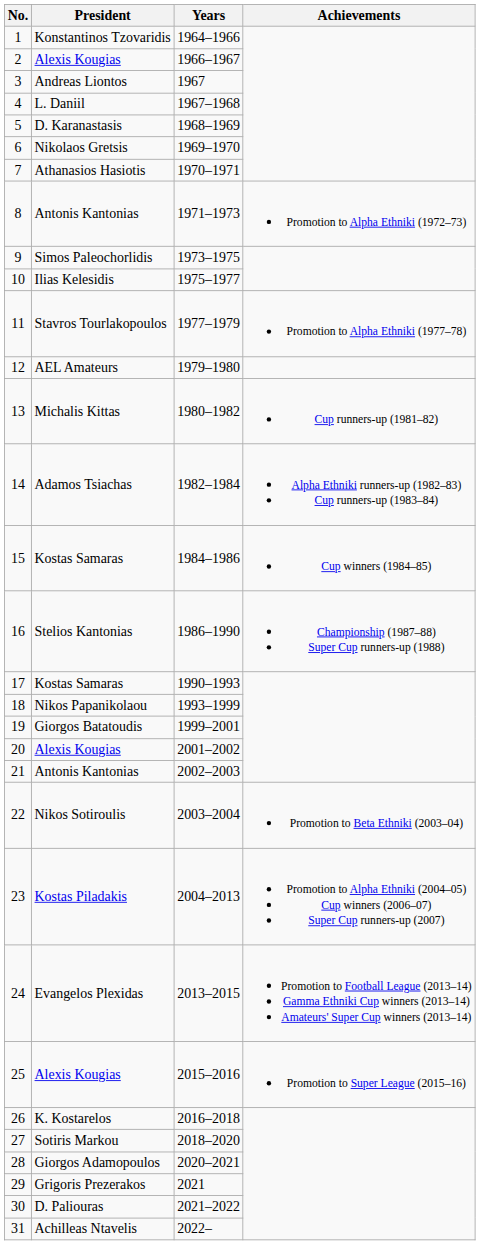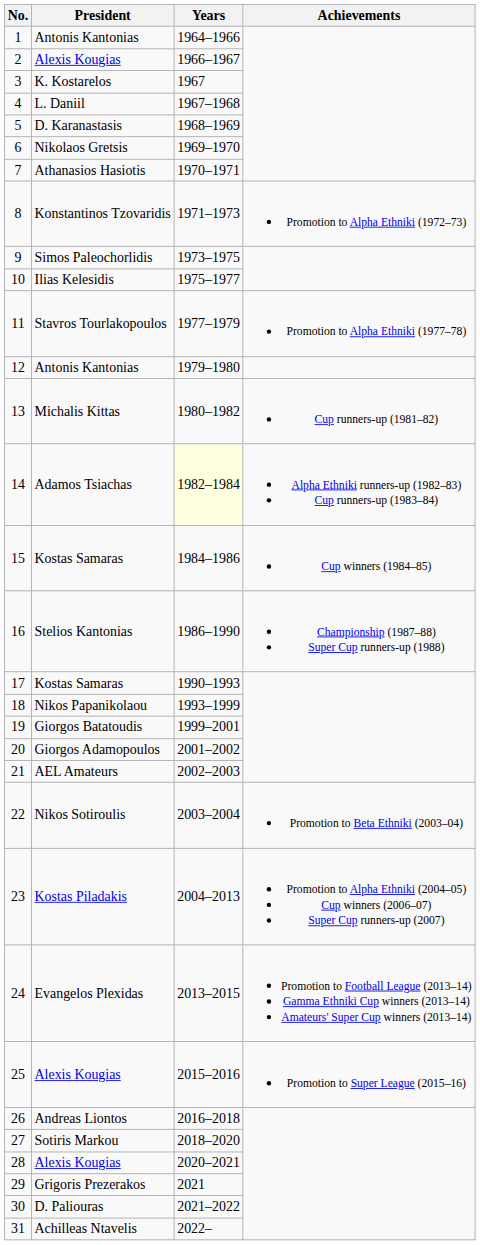1 | President: Konstantinos Tzovaridis -> Antonis Kantonias
3 | President: Andreas Liontos -> K. Kostarelos
8 | President: Antonis Kantonias -> Konstantinos Tzovaridis
12 | President: AEL Amateurs -> Antonis Kantonias
14 | Years: no background -> lightyellow background
20 | President: Alexis Kougias -> Giorgos Adamopoulos
21 | President: Antonis Kantonias -> AEL Amateurs
26 | President: K. Kostarelos -> Andreas Liontos
28 | President: Giorgos Adamopoulos -> Alexis Kougias
